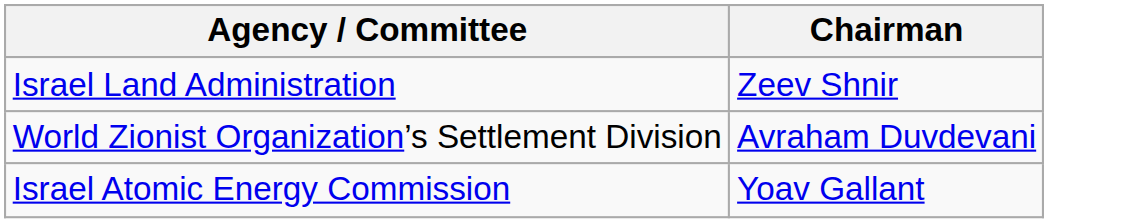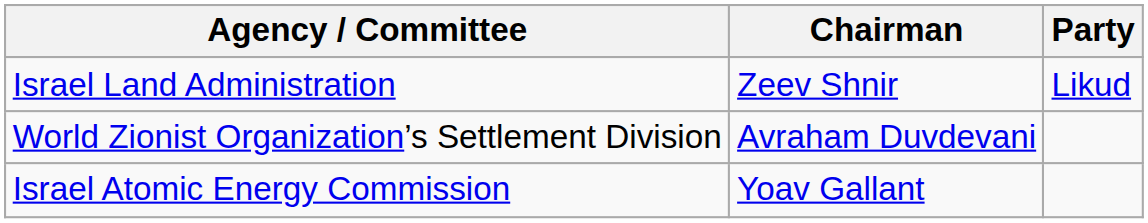+ column: Party | Likud
